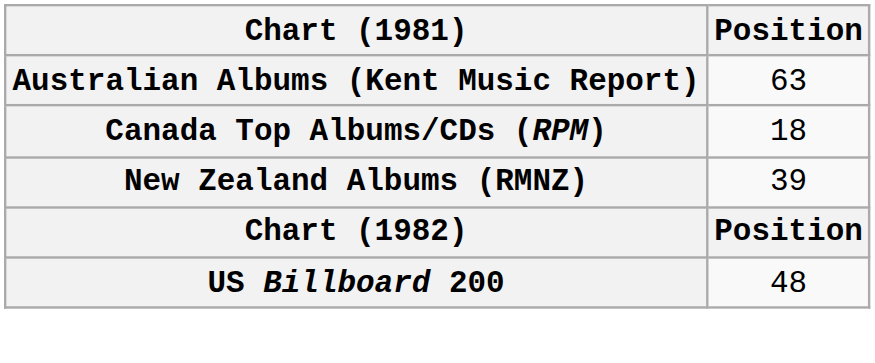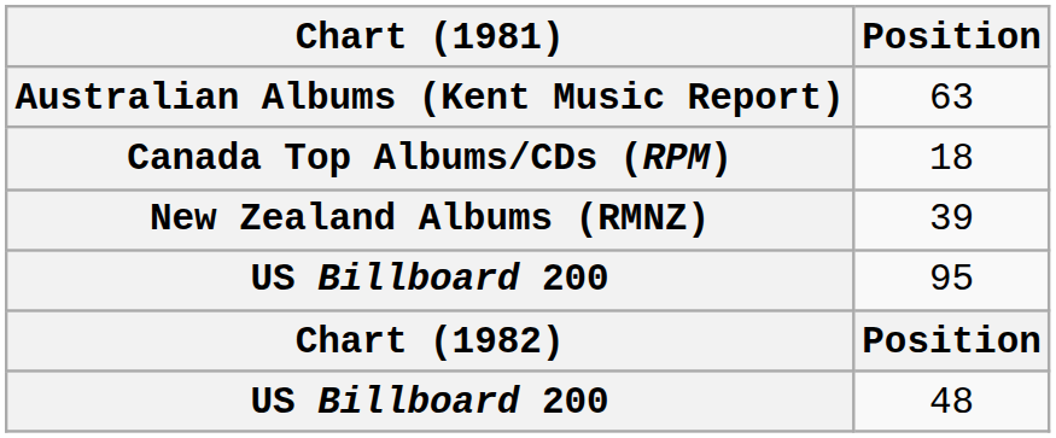+ row: US Billboard 200 | 95
